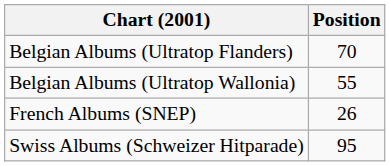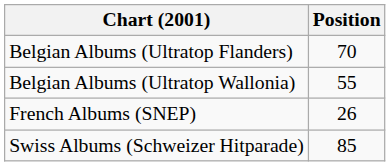Swiss Albums (Schweizer Hitparade) | Position: 95 -> 85
